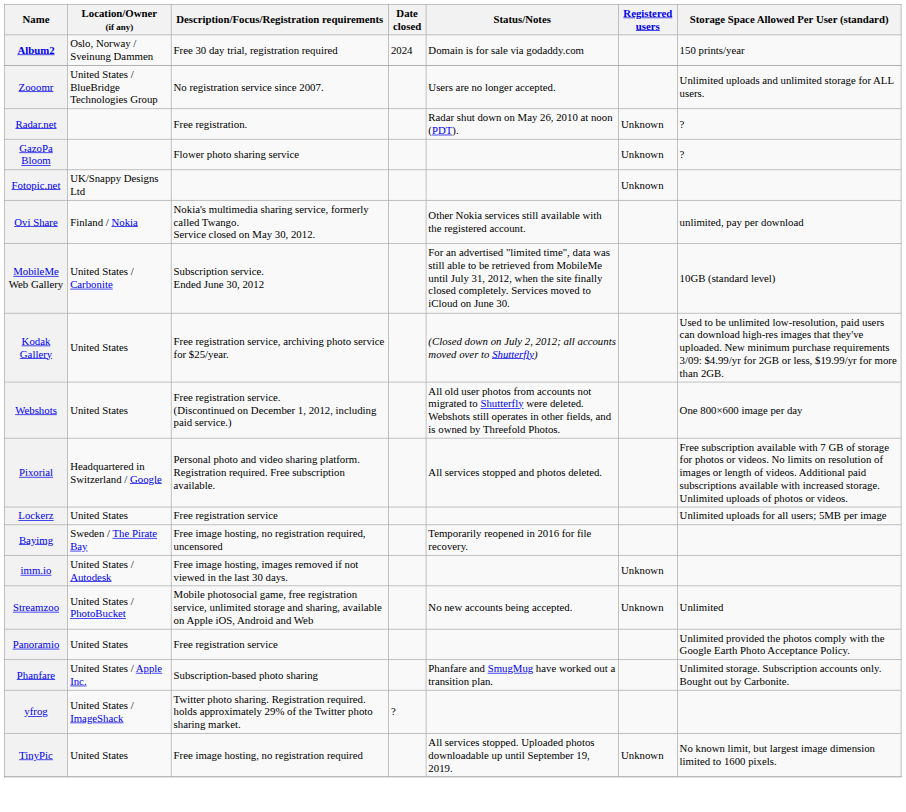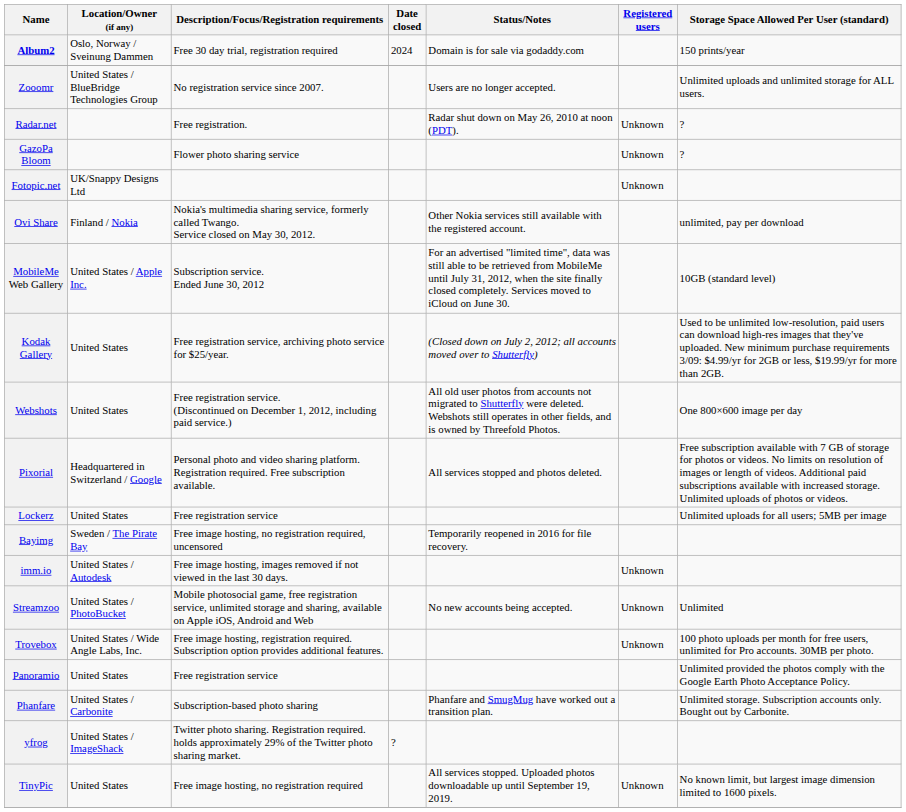MobileMe Web Gallery | Location/Owner (if any): United States / Carbonite -> United States / Apple Inc.
+ row: Trovebox | United States / Wide Angle Labs, Inc. | Free image hosting, registration required. Subscription option provides additional features. | Unknown | 100 photo uploads per month for free users, unlimited for Pro accounts. 30MB per photo.
Phanfare | Location/Owner (if any): United States / Apple Inc. -> United States / Carbonite
